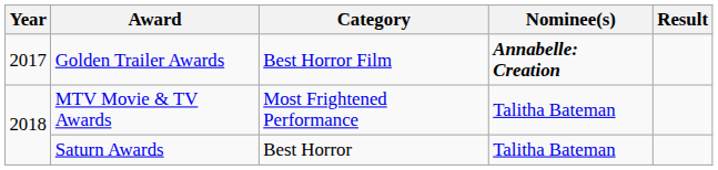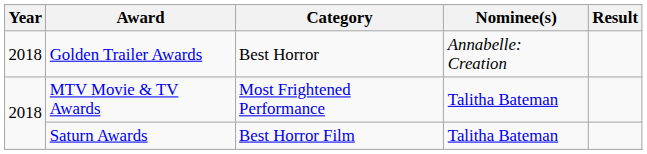Golden Trailer Awards | Year: 2017 -> 2018
Golden Trailer Awards | Category: Best Horror Film -> Best Horror
Golden Trailer Awards | Nominee(s): bold -> normal
Saturn Awards | Category: Best Horror -> Best Horror Film
